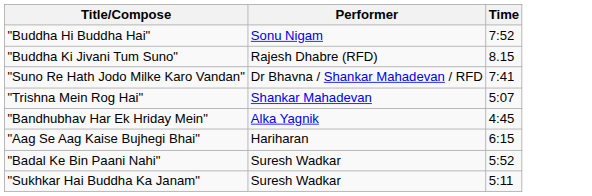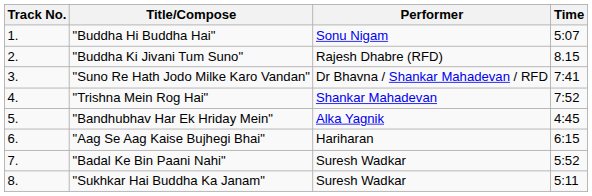+ column: Track No. | 1. | 2. | 3. | 4. | 5. | 6. | 7. | 8.
"Buddha Hi Buddha Hai" | Time: 7:52 -> 5:07
"Trishna Mein Rog Hai" | Time: 5:07 -> 7:52
